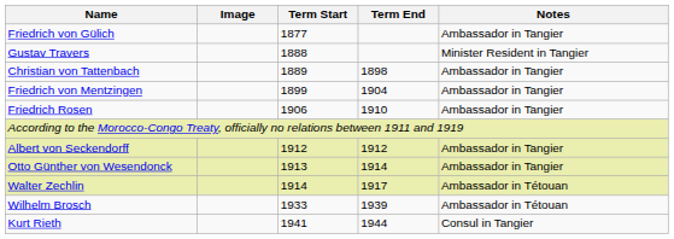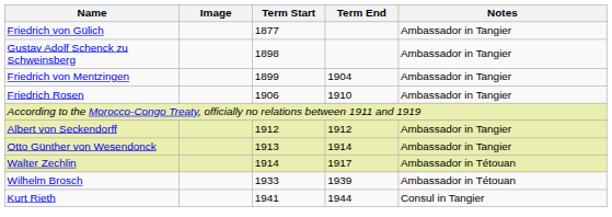- row: Gustav Travers | 1888 | Minister Resident in Tangier
- row: Christian von Tattenbach | 1889 | 1898 | Ambassador in Tangier
+ row: Gustav Adolf Schenck zu Schweinsberg | 1898 | Ambassador in Tangier
